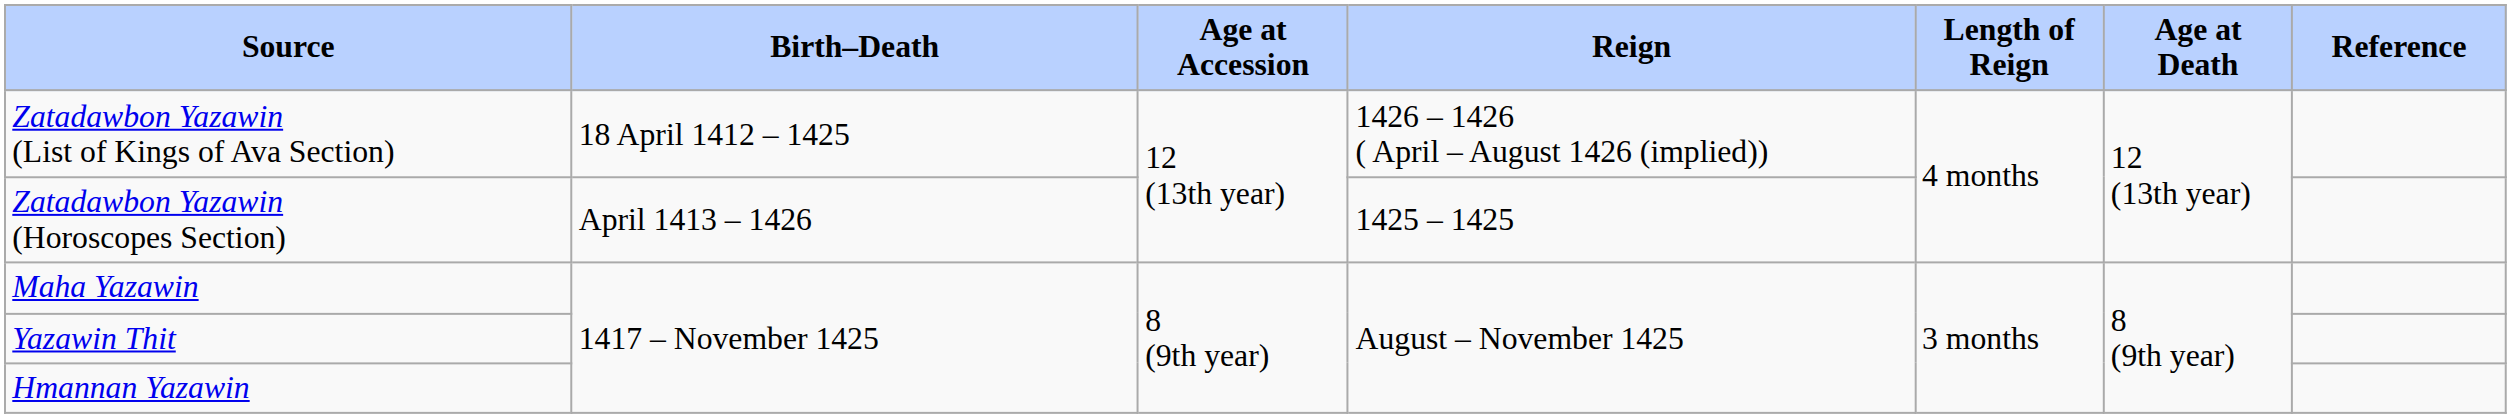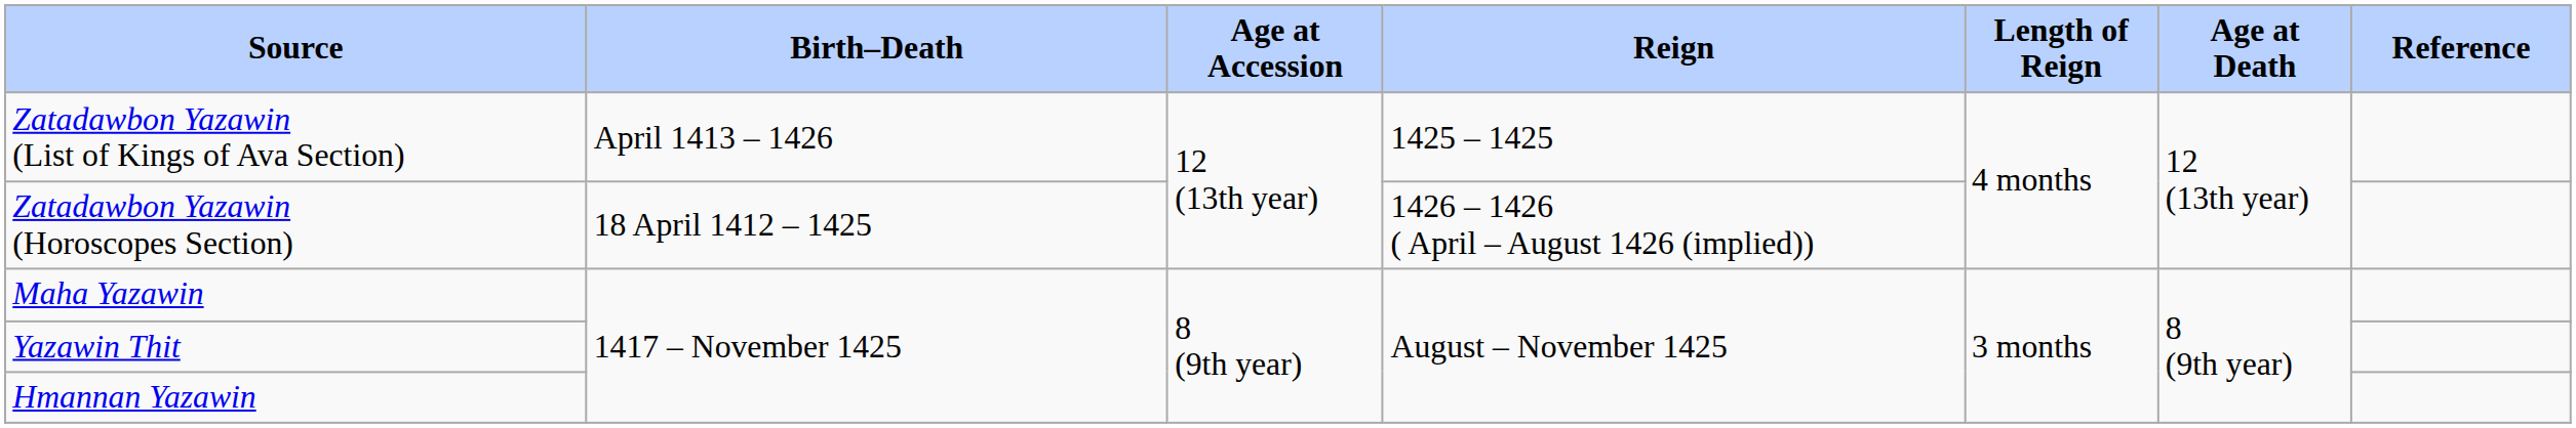Zatadawbon Yazawin (List of Kings of Ava Section) | Birth–Death: 18 April 1412 – 1425 -> April 1413 – 1426
Zatadawbon Yazawin (List of Kings of Ava Section) | Reign: 1426 – 1426 ( April – August 1426 (implied)) -> 1425 – 1425
Zatadawbon Yazawin (Horoscopes Section) | Birth–Death: April 1413 – 1426 -> 18 April 1412 – 1425
Zatadawbon Yazawin (Horoscopes Section) | Reign: 1425 – 1425 -> 1426 – 1426 ( April – August 1426 (implied))
